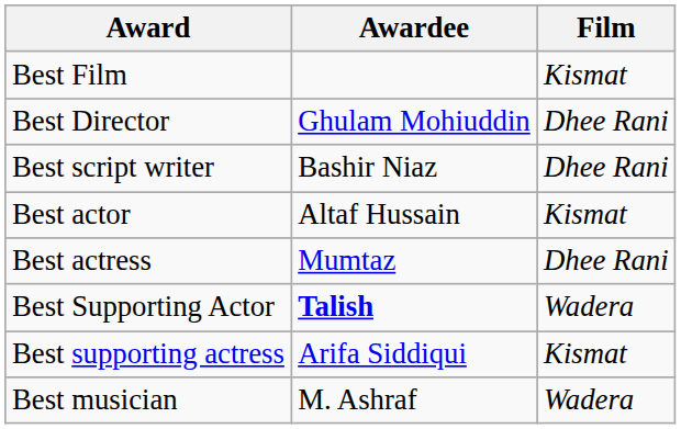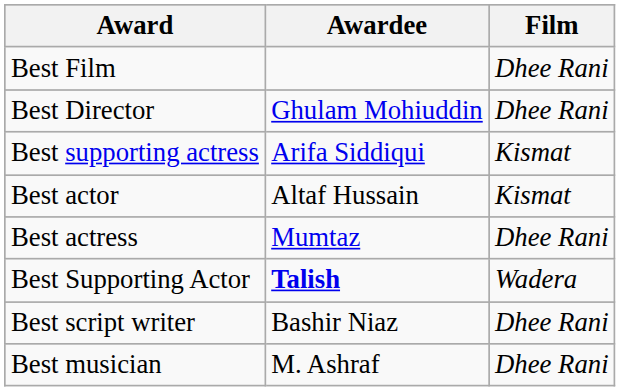Best Film | Film: Kismat -> Dhee Rani
rows swapped: Best script writer <-> Best supporting actress
Best musician | Film: Wadera -> Dhee Rani
